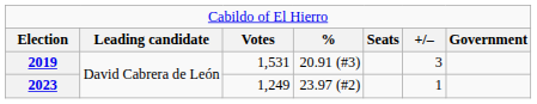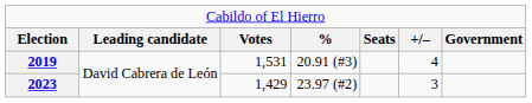2019 | column 6: 3 -> 4
2023 | column 3: 1,249 -> 1,429
2023 | column 6: 1 -> 3
